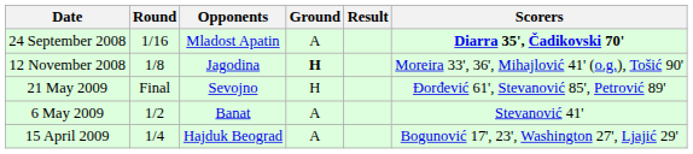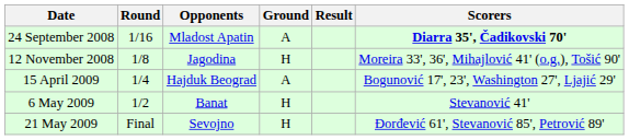12 November 2008 | Ground: bold -> normal
rows swapped: 15 April 2009 <-> 21 May 2009
6 May 2009 | Ground: A -> H
